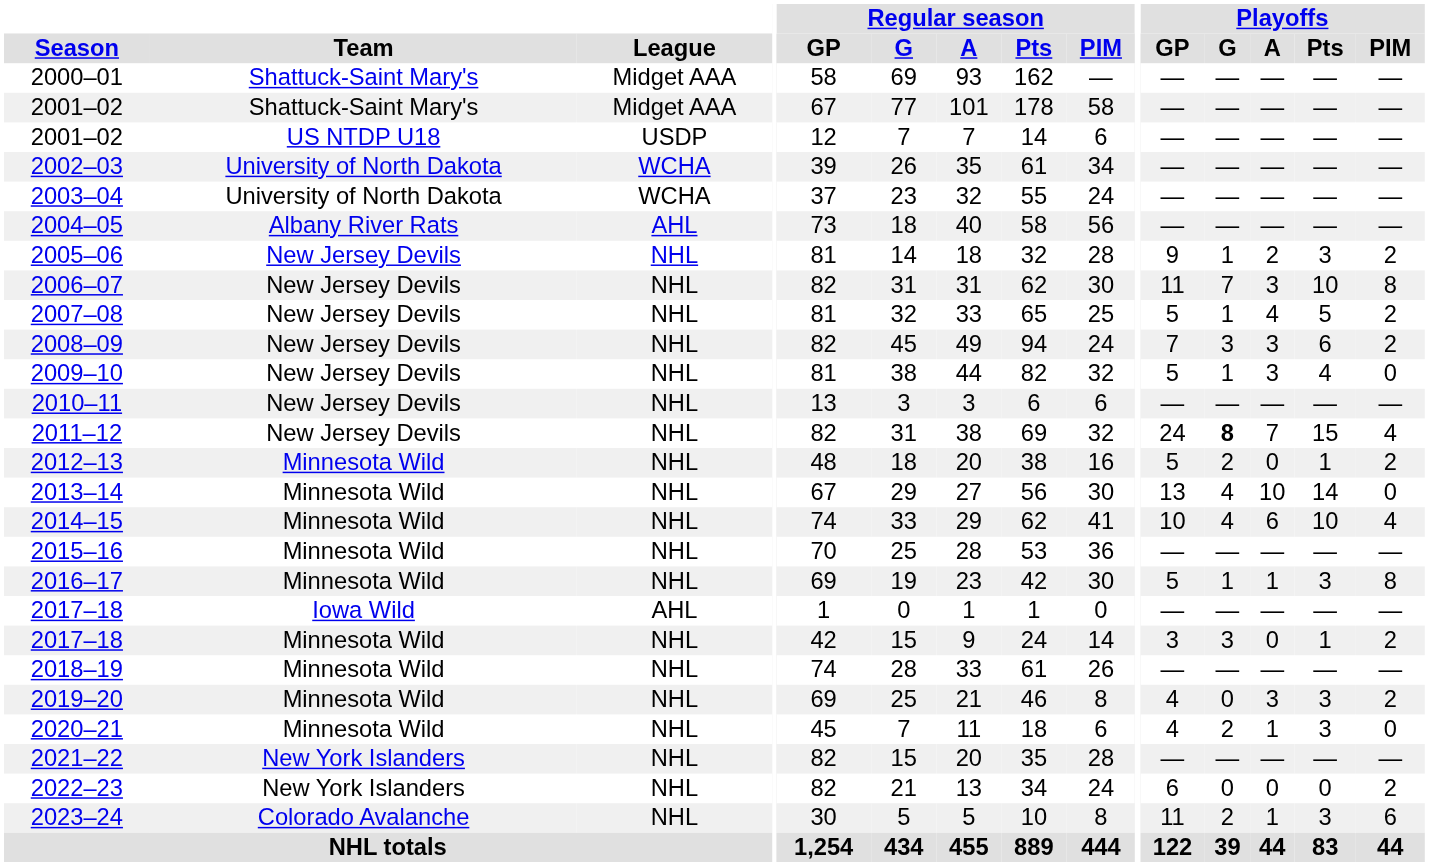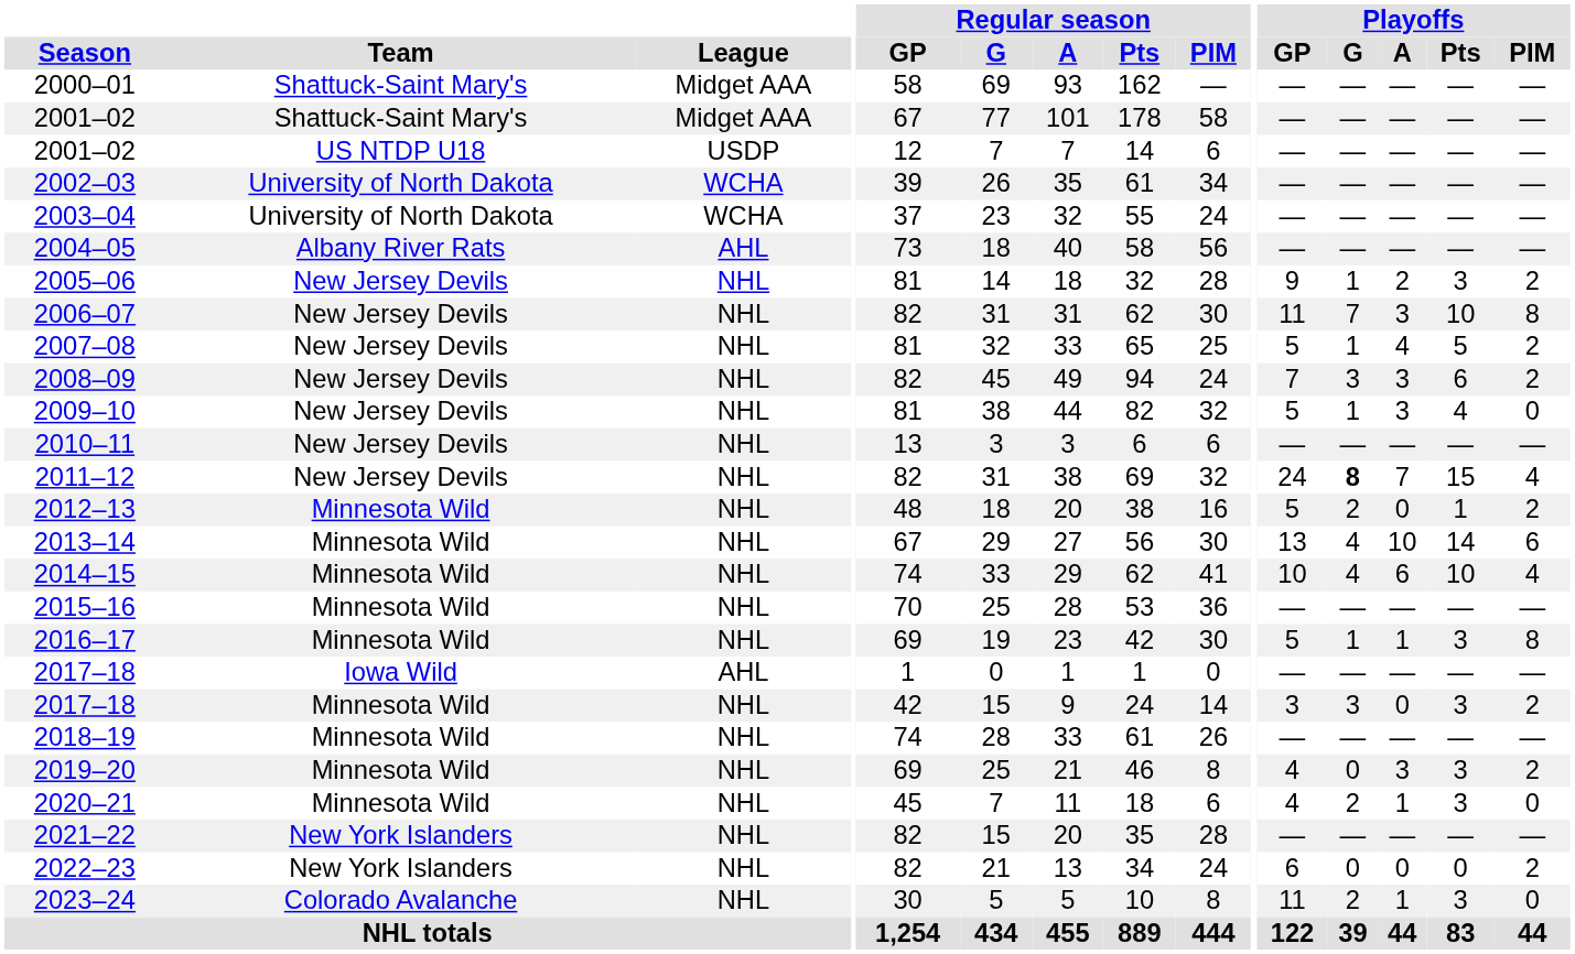2013–14 | Playoffs / PIM: 0 -> 6
2017–18 / Minnesota Wild | Playoffs / Pts: 1 -> 3
2023–24 | Playoffs / PIM: 6 -> 0
